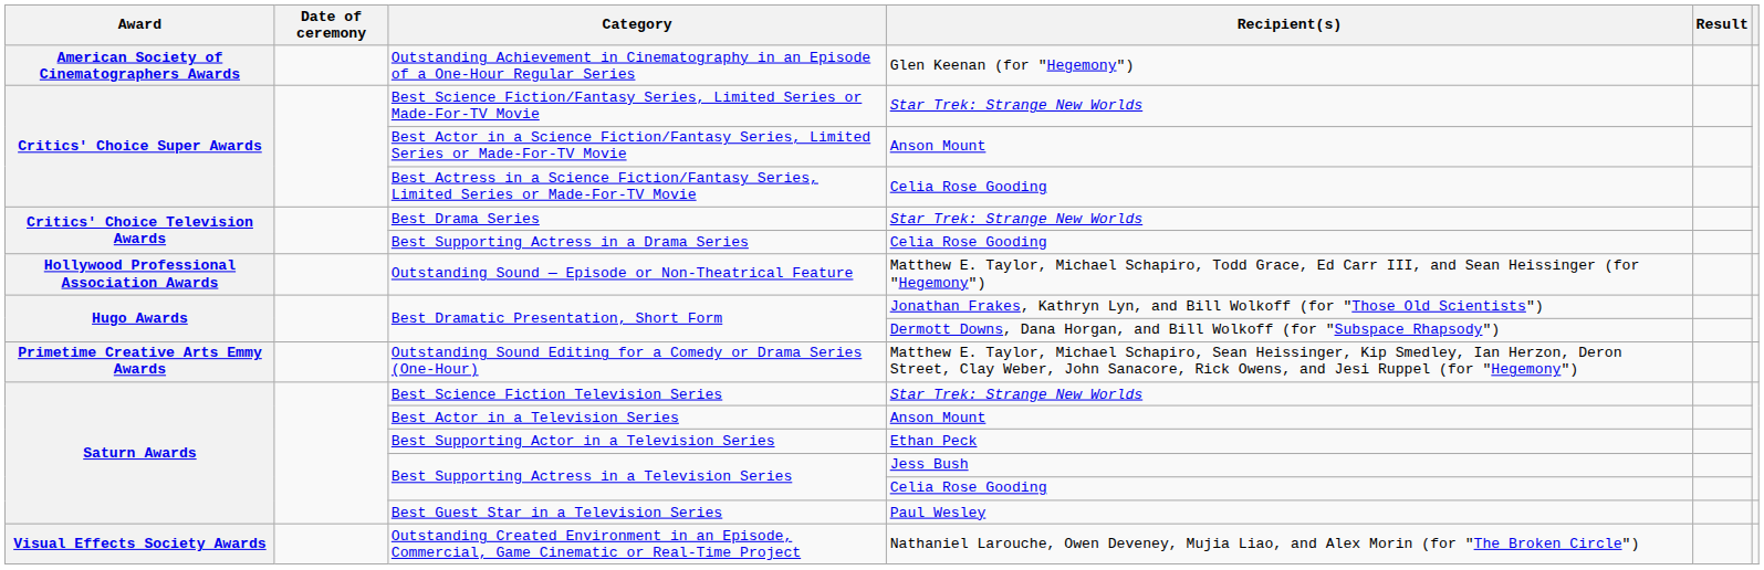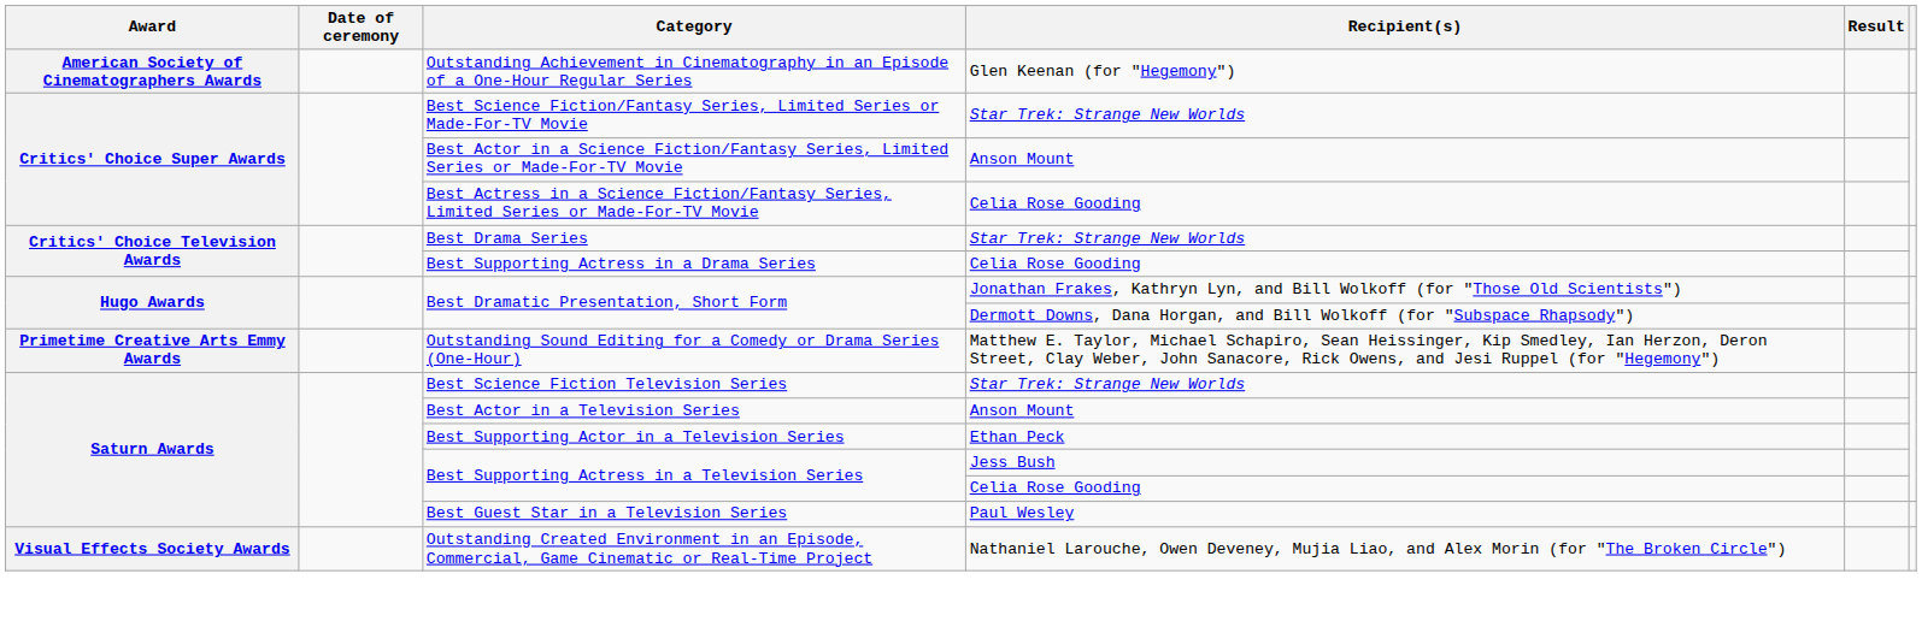- row: Hollywood Professional Association Awards | Outstanding Sound — Episode or Non-Theatrical Feature | Matthew E. Taylor, Michael Schapiro, Todd Grace, Ed Carr III, and Sean Heissinger (for "Hegemony")
